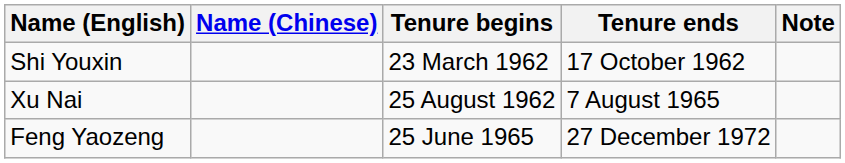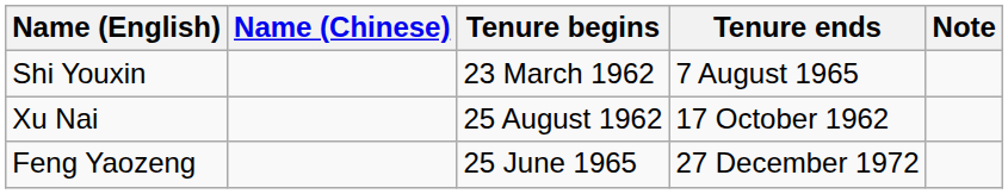Shi Youxin | Tenure ends: 17 October 1962 -> 7 August 1965
Xu Nai | Tenure ends: 7 August 1965 -> 17 October 1962
